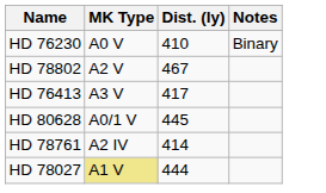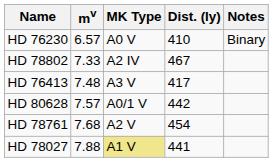+ column: mv | 6.57 | 7.33 | 7.48 | 7.57 | 7.68 | 7.88
HD 78802 | MK Type: A2 V -> A2 IV
HD 80628 | Dist. (ly): 445 -> 442
HD 78761 | MK Type: A2 IV -> A2 V
HD 78761 | Dist. (ly): 414 -> 454
HD 78027 | Dist. (ly): 444 -> 441
